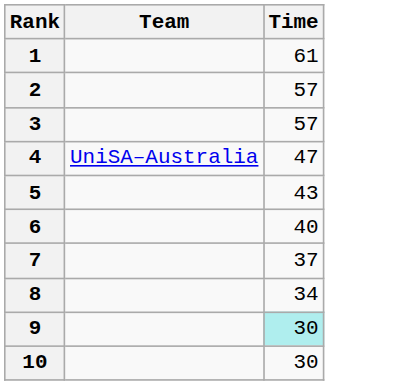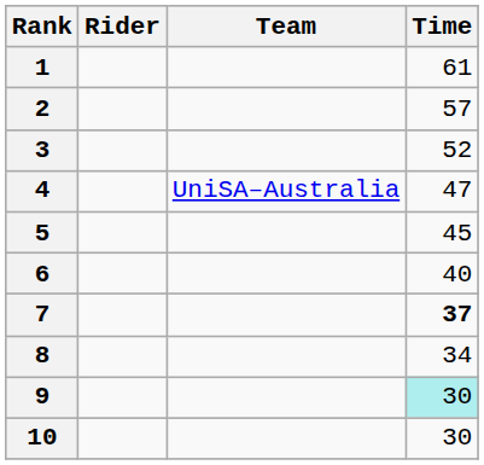+ column: Rider
3 | Time: 57 -> 52
5 | Time: 43 -> 45
7 | Time: normal -> bold
